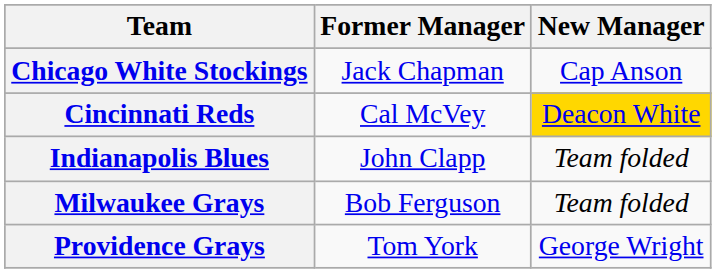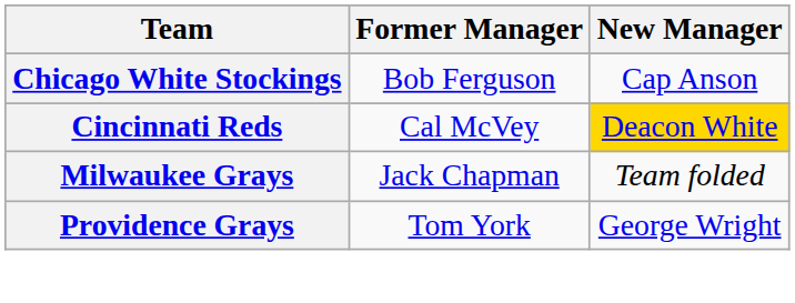Chicago White Stockings | Former Manager: Jack Chapman -> Bob Ferguson
- row: Indianapolis Blues | John Clapp | Team folded
Milwaukee Grays | Former Manager: Bob Ferguson -> Jack Chapman
